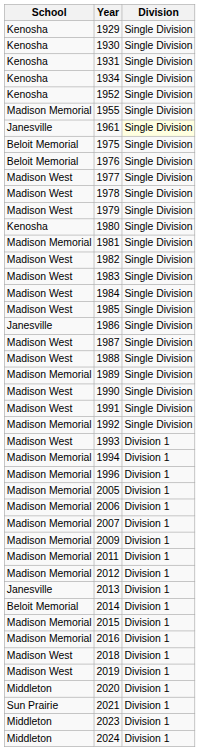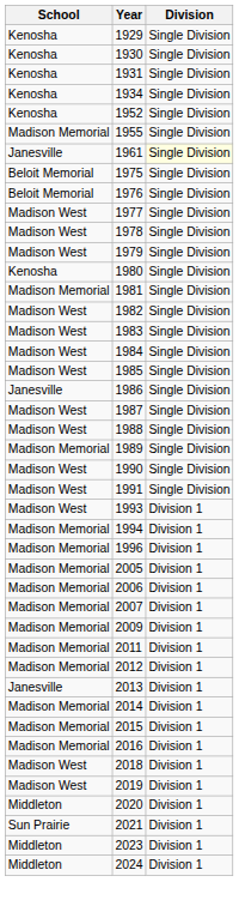- row: Madison Memorial | 1992 | Single Division
2014 | School: Beloit Memorial -> Madison Memorial
